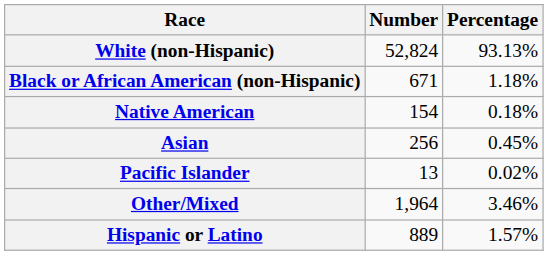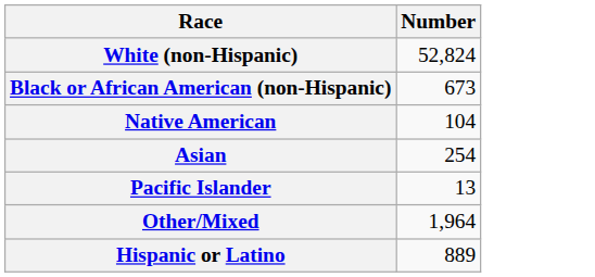- column: Percentage | 93.13% | 1.18% | 0.18% | 0.45% | 0.02% | 3.46% | 1.57%
Black or African American (non-Hispanic) | Number: 671 -> 673
Native American | Number: 154 -> 104
Asian | Number: 256 -> 254
